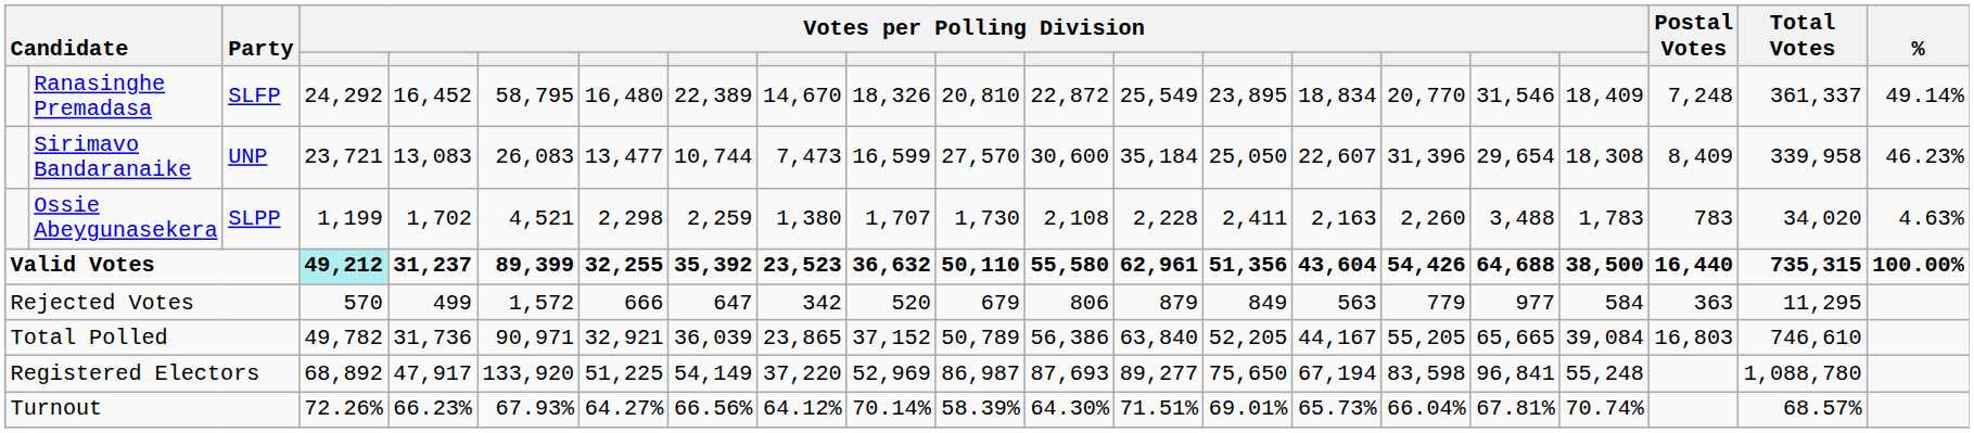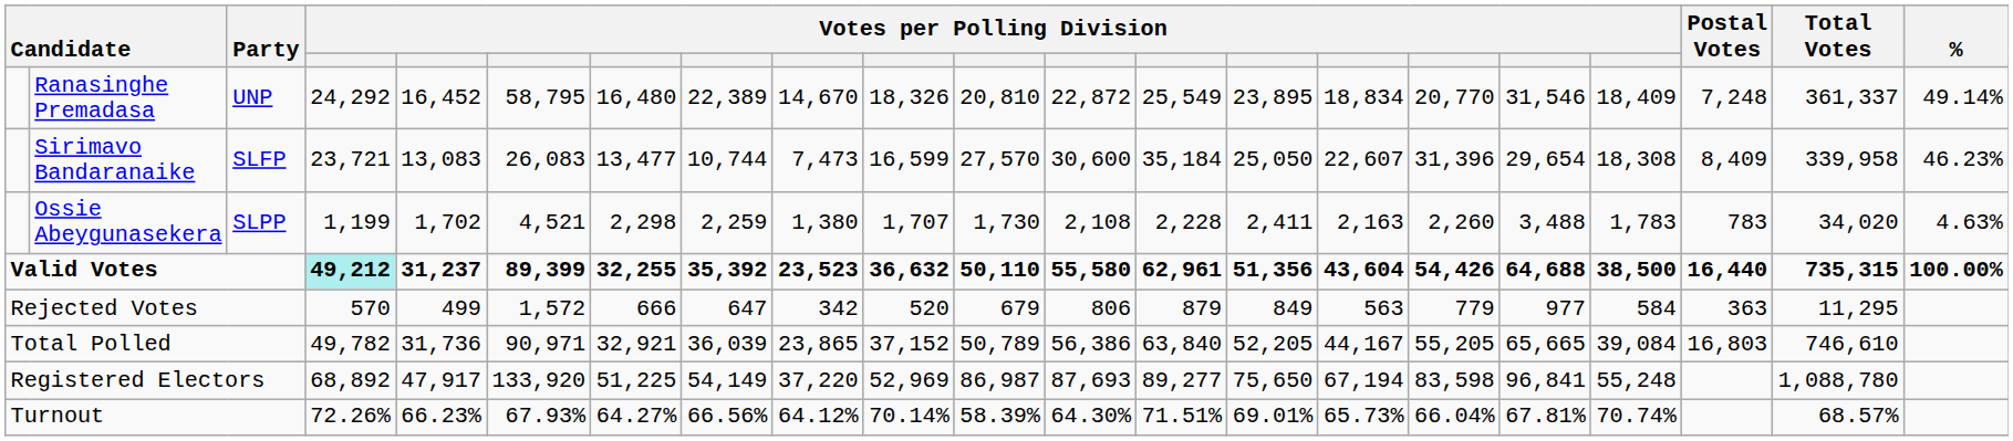Ranasinghe Premadasa | Party: SLFP -> UNP
Sirimavo Bandaranaike | Party: UNP -> SLFP
